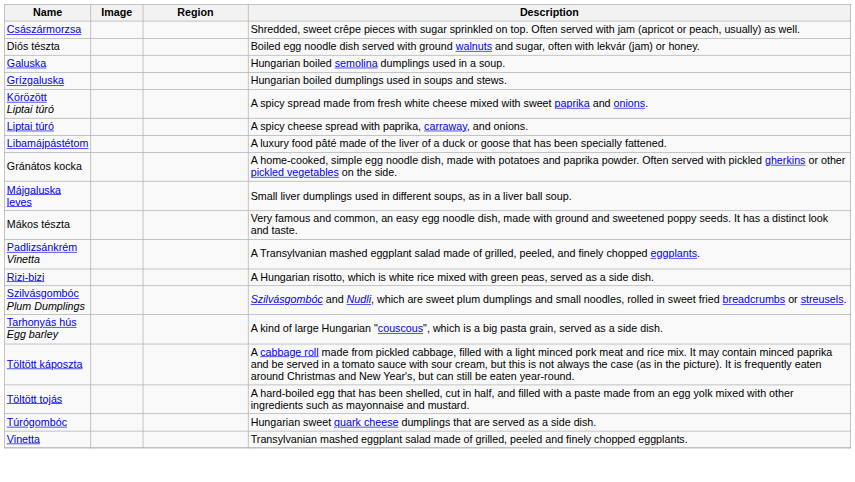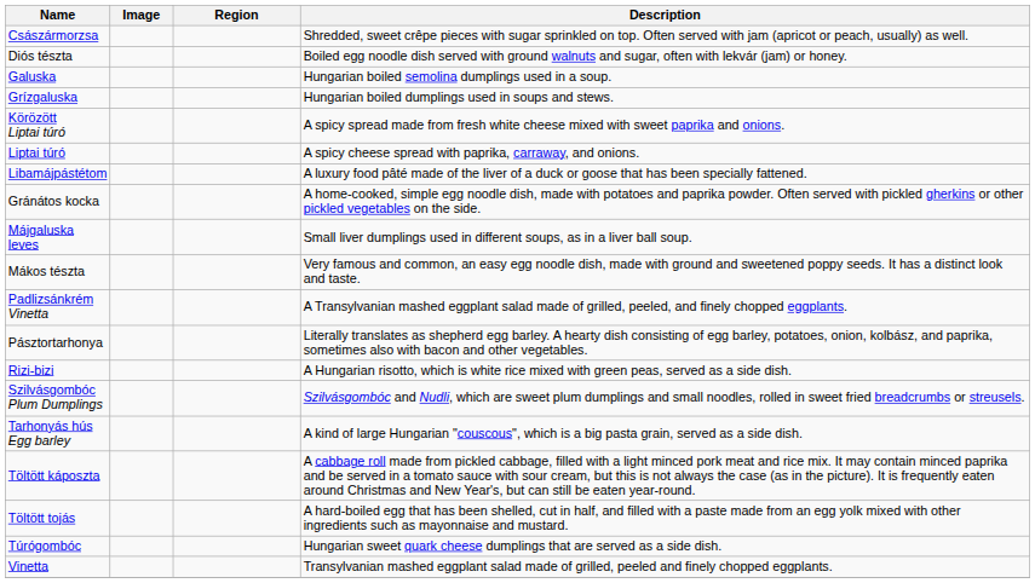+ row: Pásztortarhonya | Literally translates as shepherd egg barley. A hearty dish consisting of egg barley, potatoes, onion, kolbász, and paprika, sometimes also with bacon and other vegetables.
